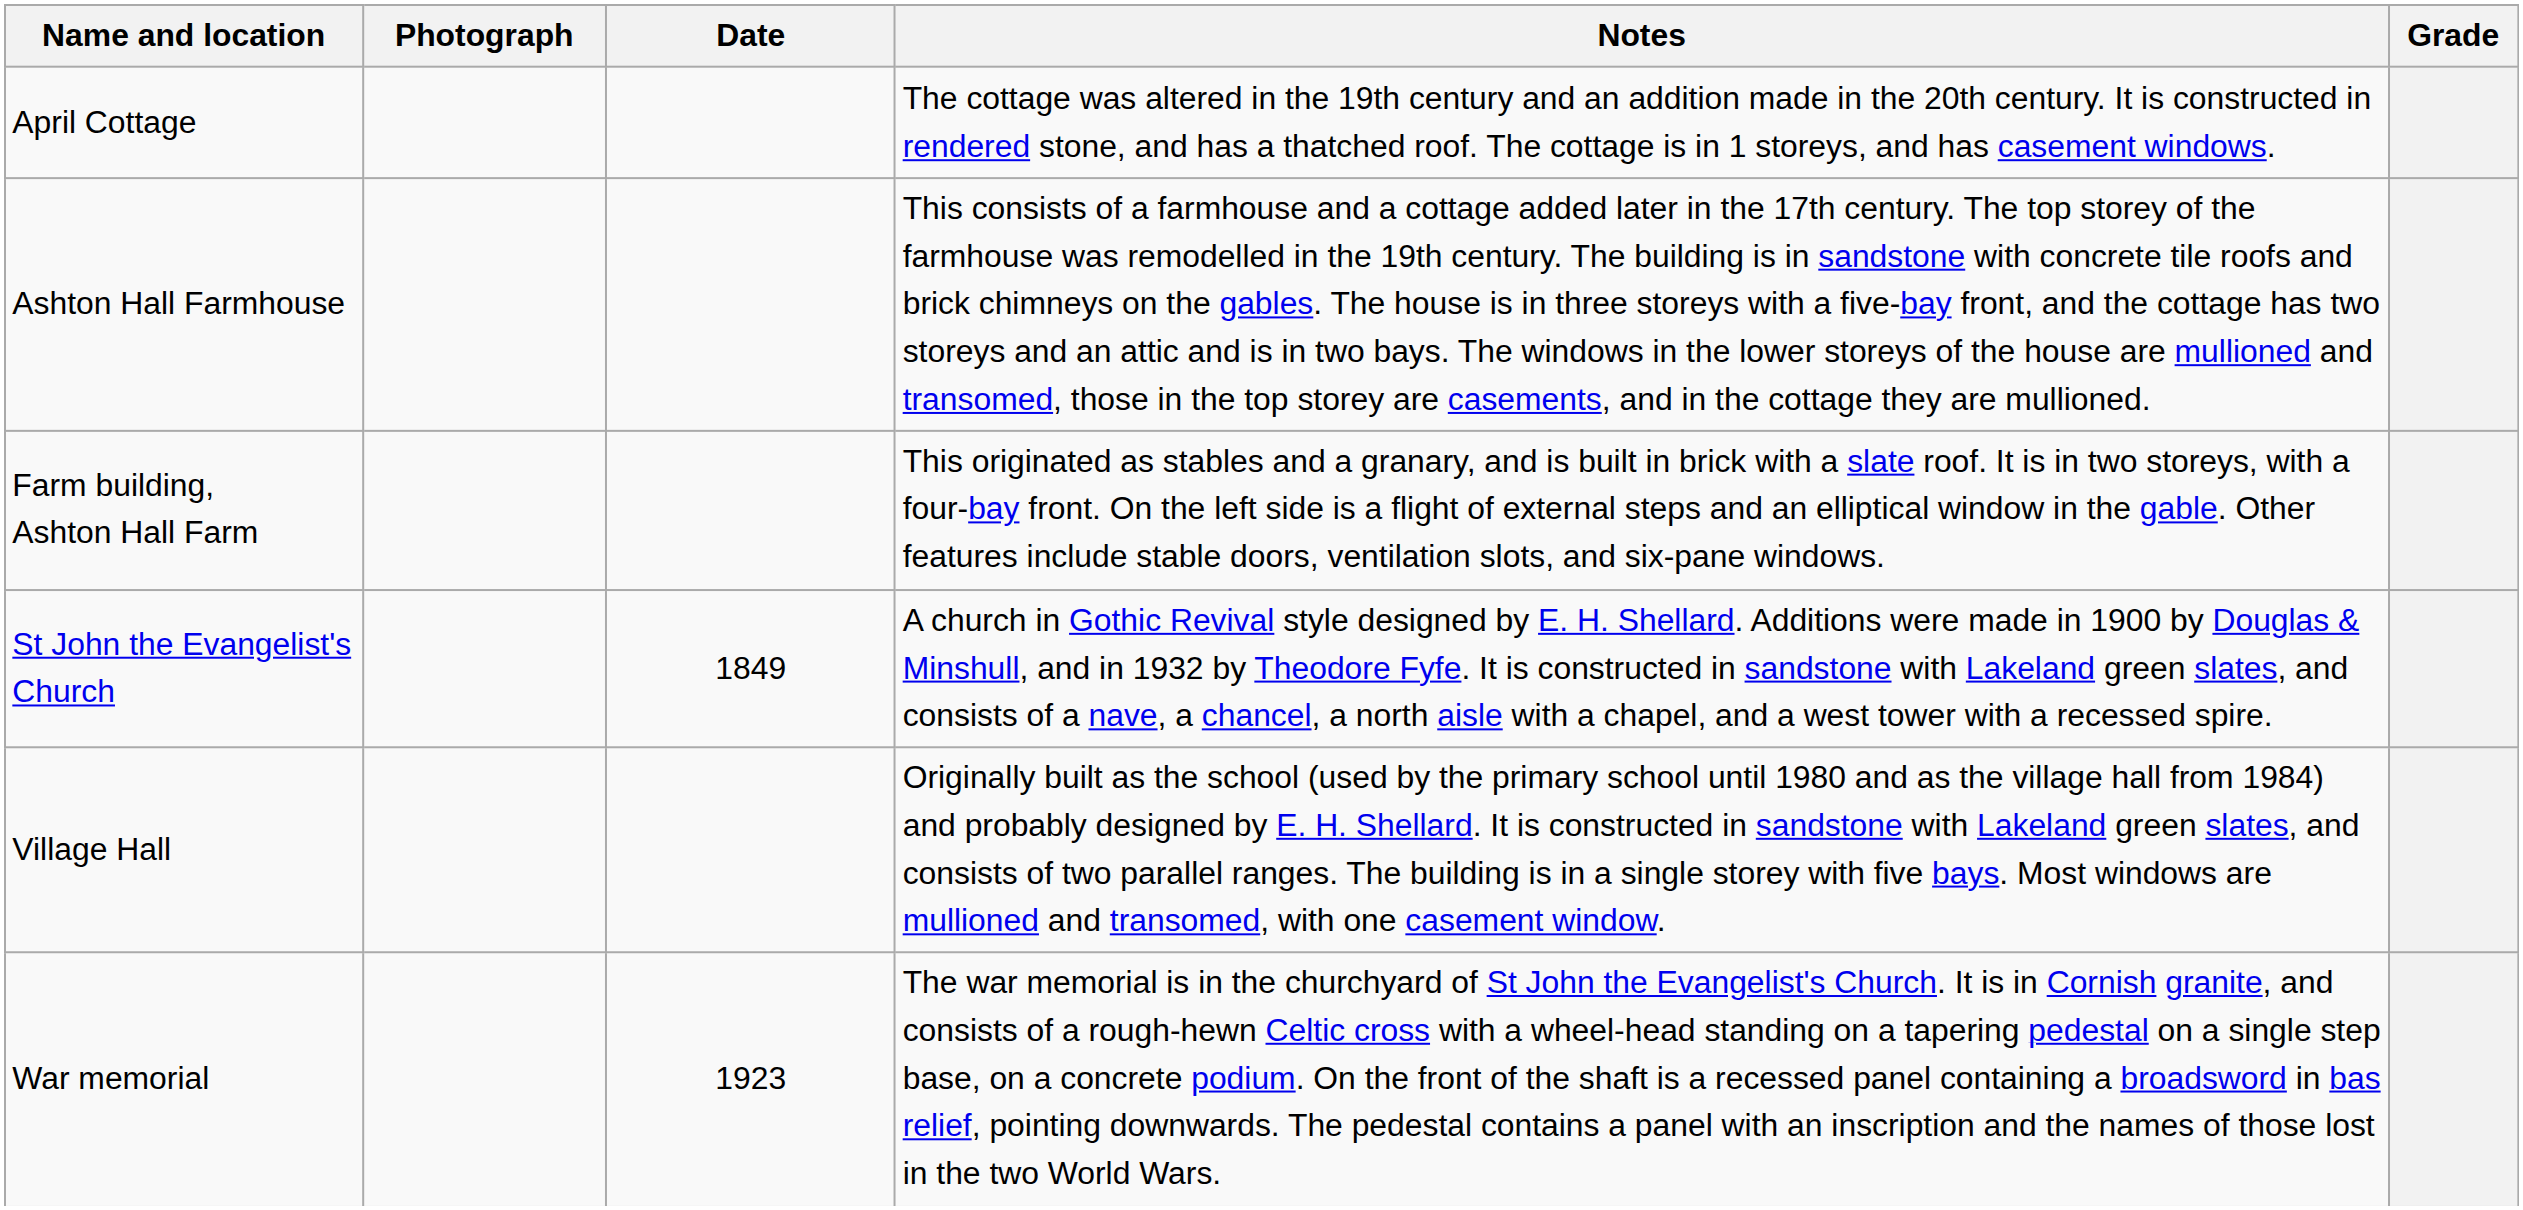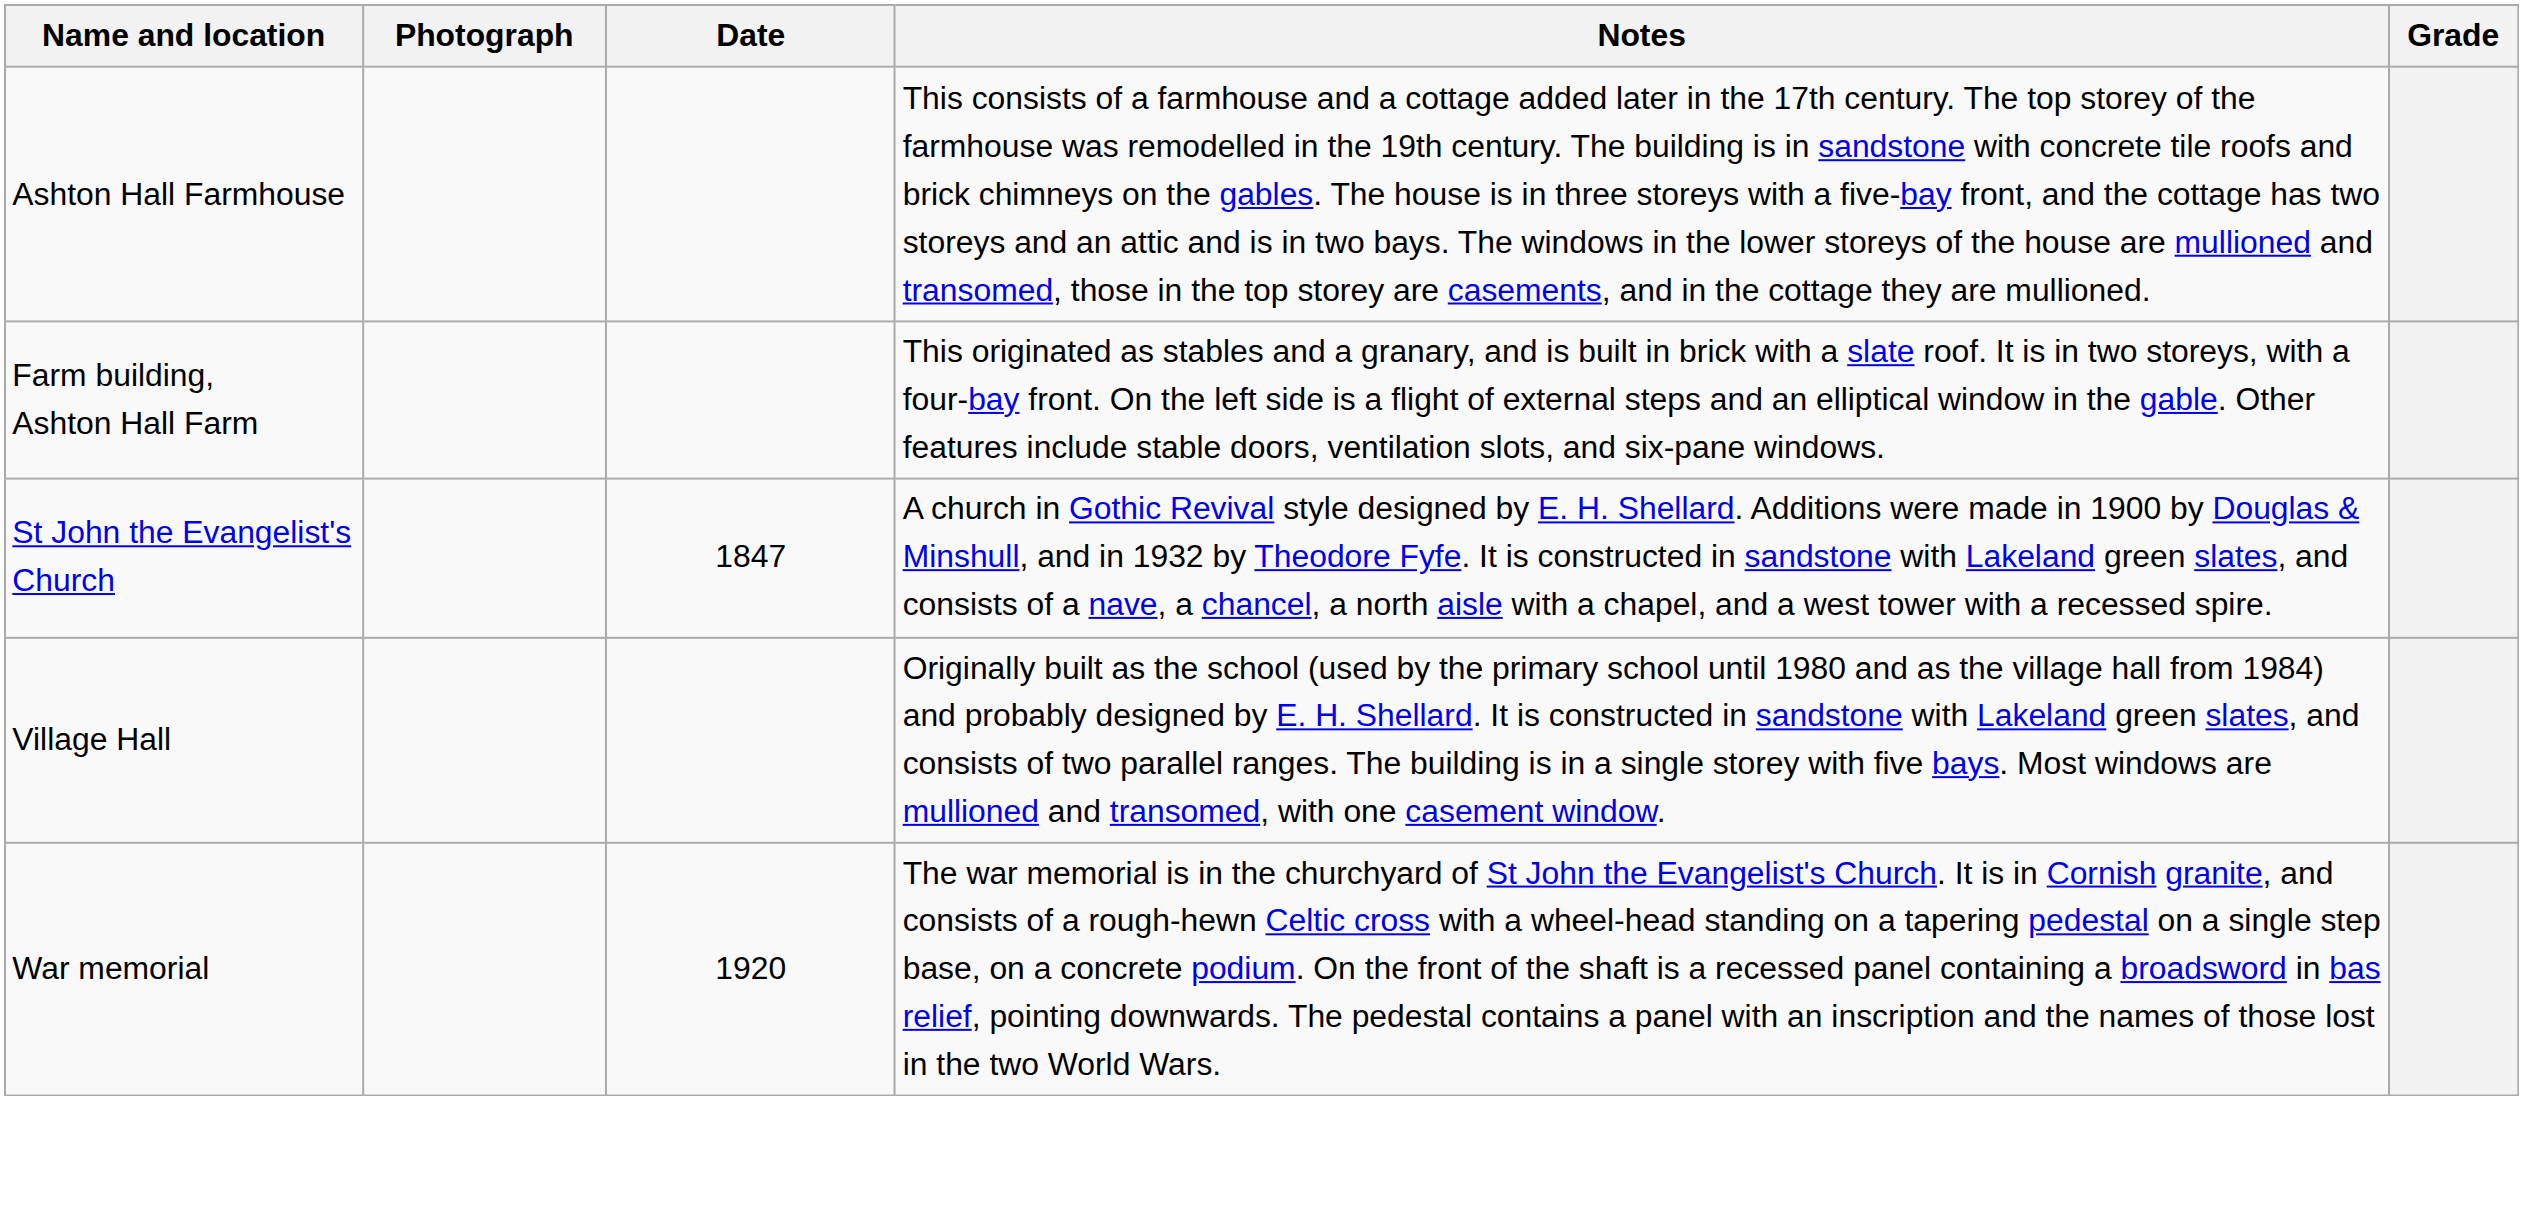- row: April Cottage | The cottage was altered in the 19th century and an addition made in the 20th century. It is constructed in rendered stone, and has a thatched roof. The cottage is in 1 storeys, and has casement windows.
St John the Evangelist's Church | Date: 1849 -> 1847
War memorial | Date: 1923 -> 1920
